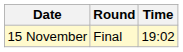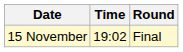columns swapped: Time <-> Round
